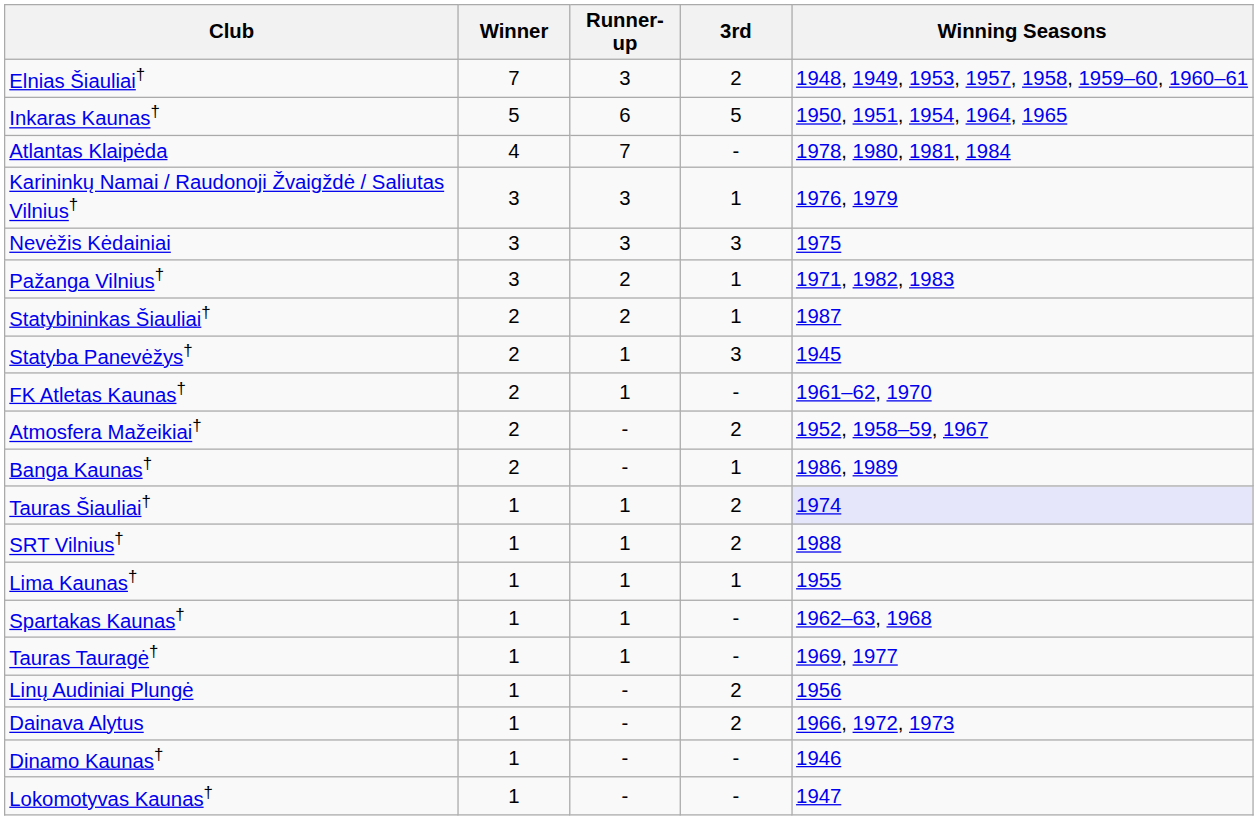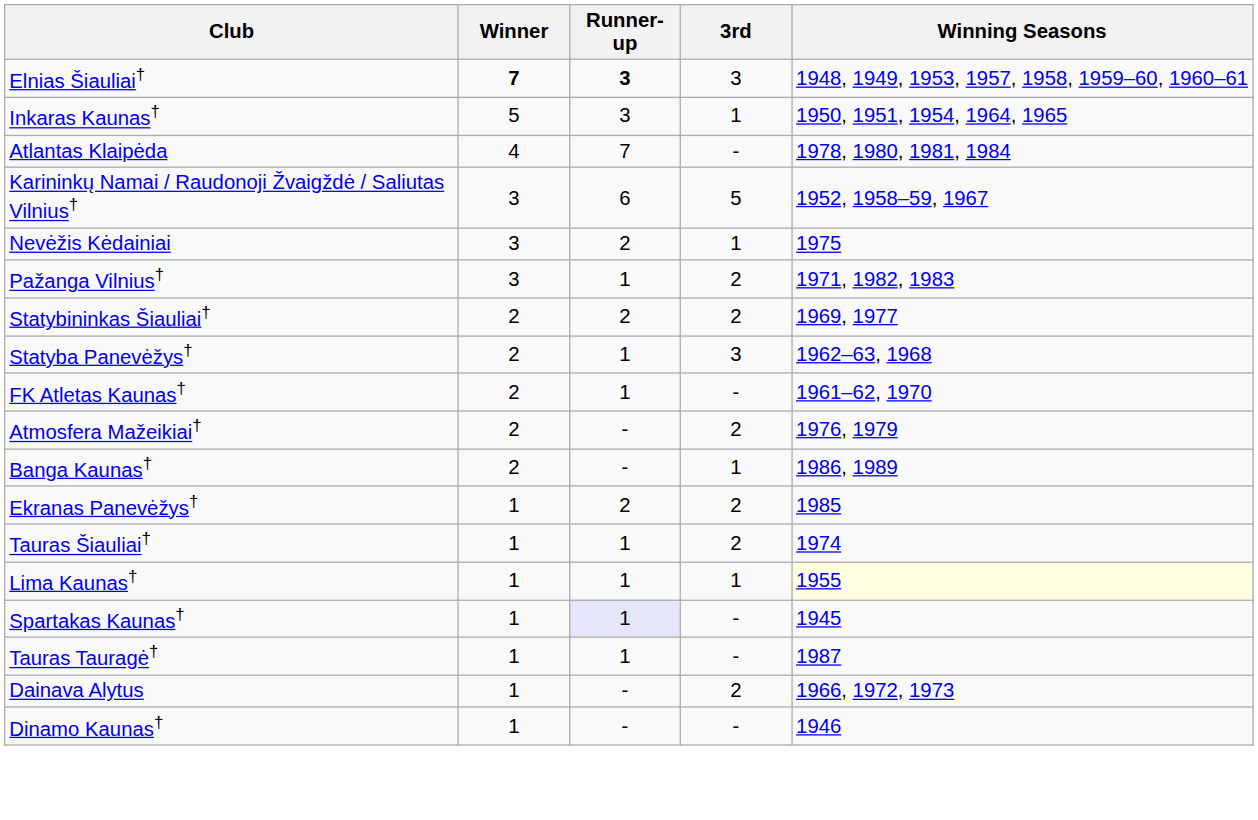Elnias Šiauliai† | Winner: normal -> bold
Elnias Šiauliai† | Runner-up: normal -> bold
Elnias Šiauliai† | 3rd: 2 -> 3
Inkaras Kaunas† | Runner-up: 6 -> 3
Inkaras Kaunas† | 3rd: 5 -> 1
Karininkų Namai / Raudonoji Žvaigždė / Saliutas Vilnius† | Runner-up: 3 -> 6
Karininkų Namai / Raudonoji Žvaigždė / Saliutas Vilnius† | 3rd: 1 -> 5
Karininkų Namai / Raudonoji Žvaigždė / Saliutas Vilnius† | Winning Seasons: 1976, 1979 -> 1952, 1958–59, 1967
Nevėžis Kėdainiai | Runner-up: 3 -> 2
Nevėžis Kėdainiai | 3rd: 3 -> 1
Pažanga Vilnius† | Runner-up: 2 -> 1
Pažanga Vilnius† | 3rd: 1 -> 2
Statybininkas Šiauliai† | 3rd: 1 -> 2
Statybininkas Šiauliai† | Winning Seasons: 1987 -> 1969, 1977
Statyba Panevėžys† | Winning Seasons: 1945 -> 1962–63, 1968
Atmosfera Mažeikiai† | Winning Seasons: 1952, 1958–59, 1967 -> 1976, 1979
+ row: Ekranas Panevėžys† | 1 | 2 | 2 | 1985
Tauras Šiauliai† | Winning Seasons: lavender background -> no background
- row: SRT Vilnius† | 1 | 1 | 2 | 1988
Lima Kaunas† | Winning Seasons: no background -> lightyellow background
Spartakas Kaunas† | Runner-up: no background -> lavender background
Spartakas Kaunas† | Winning Seasons: 1962–63, 1968 -> 1945
Tauras Tauragė† | Winning Seasons: 1969, 1977 -> 1987
- row: Linų Audiniai Plungė | 1 | - | 2 | 1956
- row: Lokomotyvas Kaunas† | 1 | - | - | 1947
